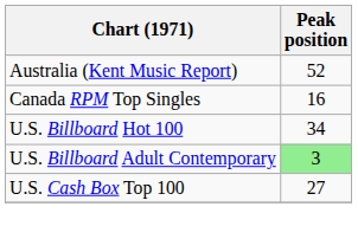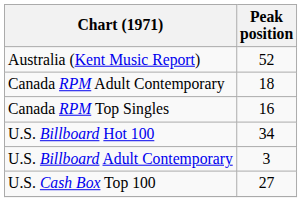+ row: Canada RPM Adult Contemporary | 18
U.S. Billboard Adult Contemporary | Peak position: lightgreen background -> no background
